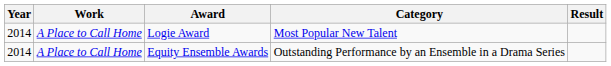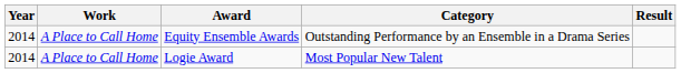rows swapped: Logie Award <-> Equity Ensemble Awards
